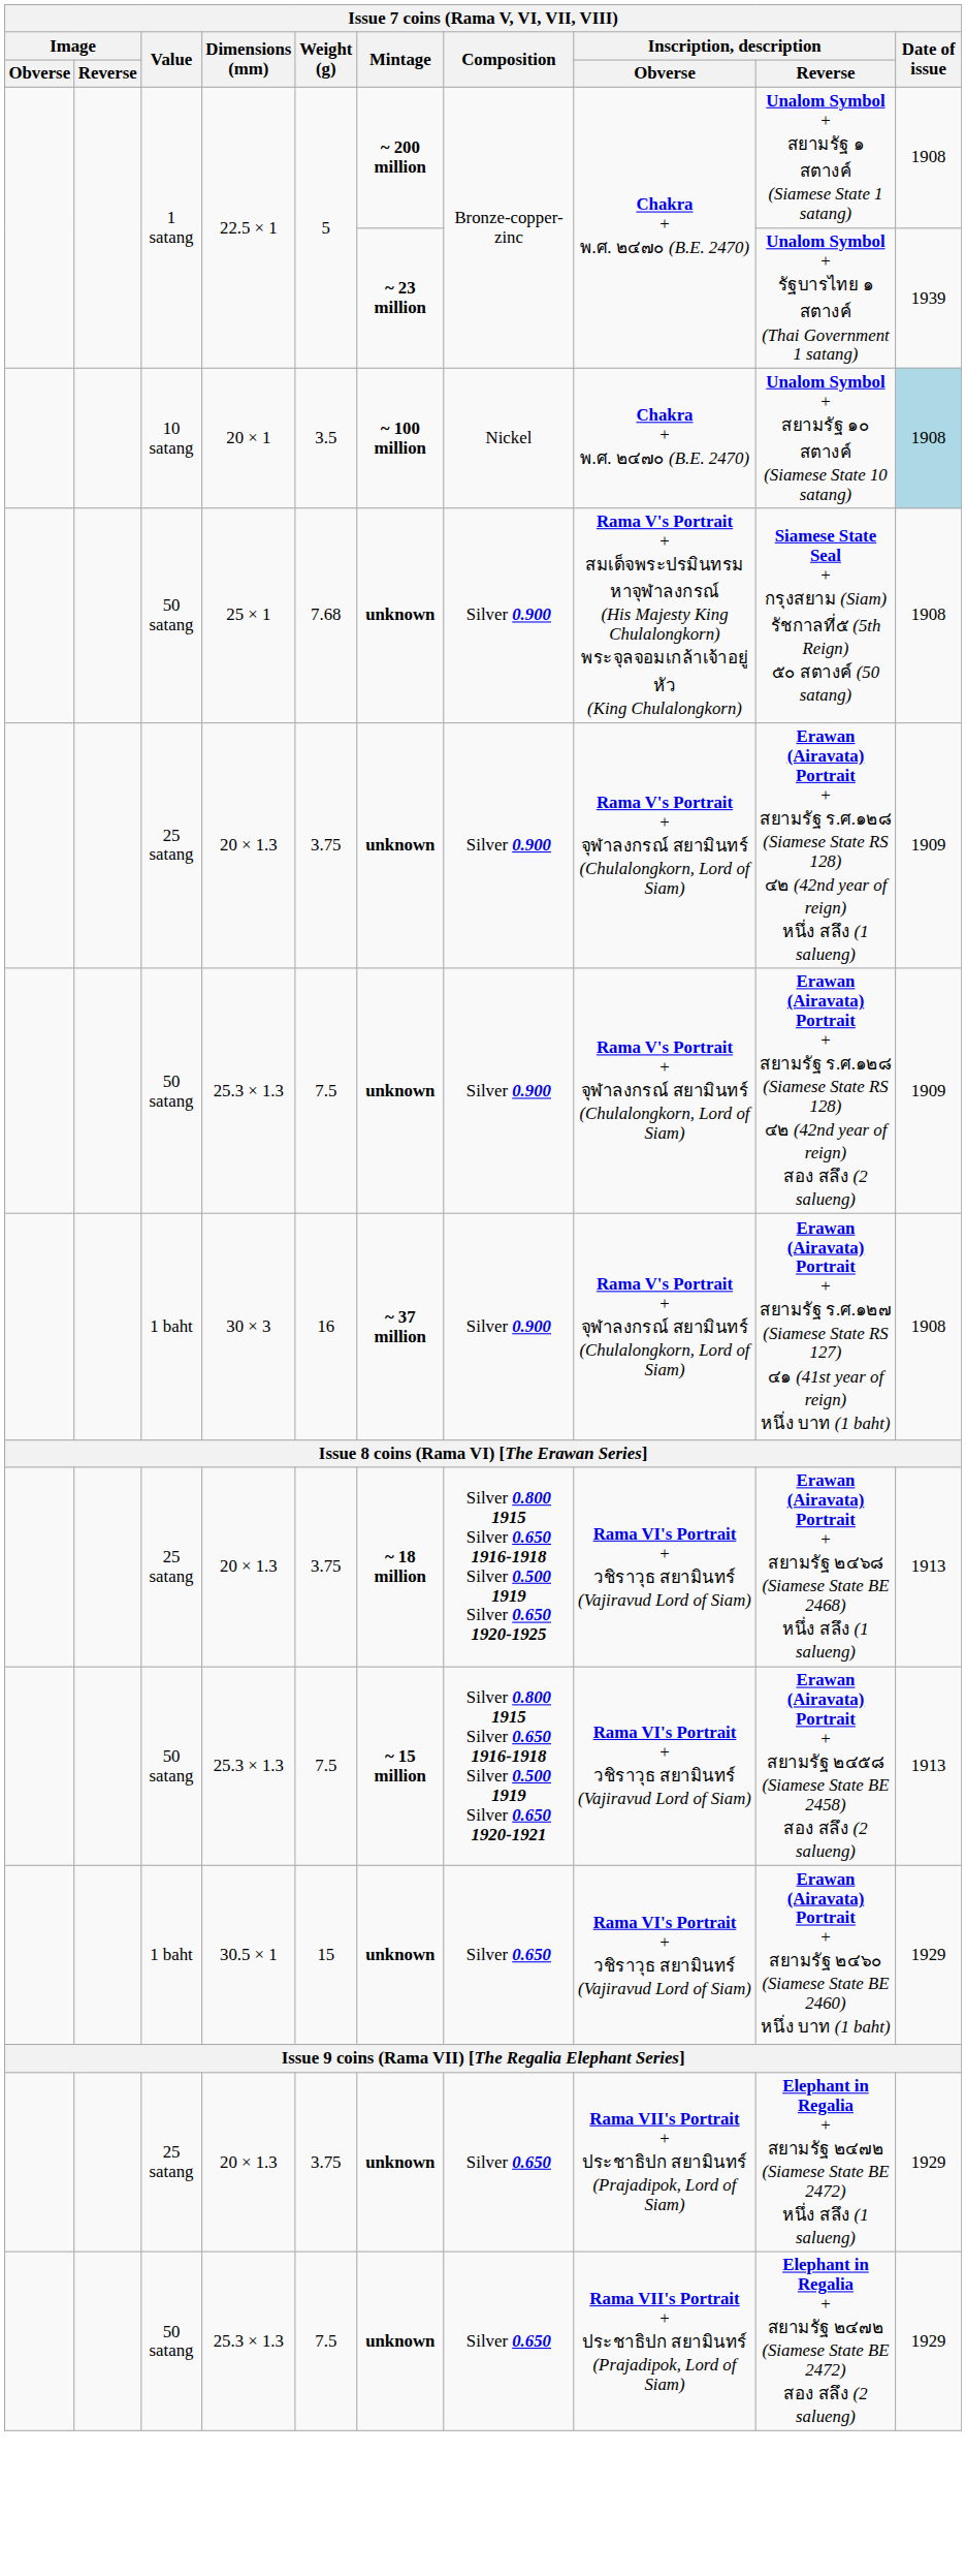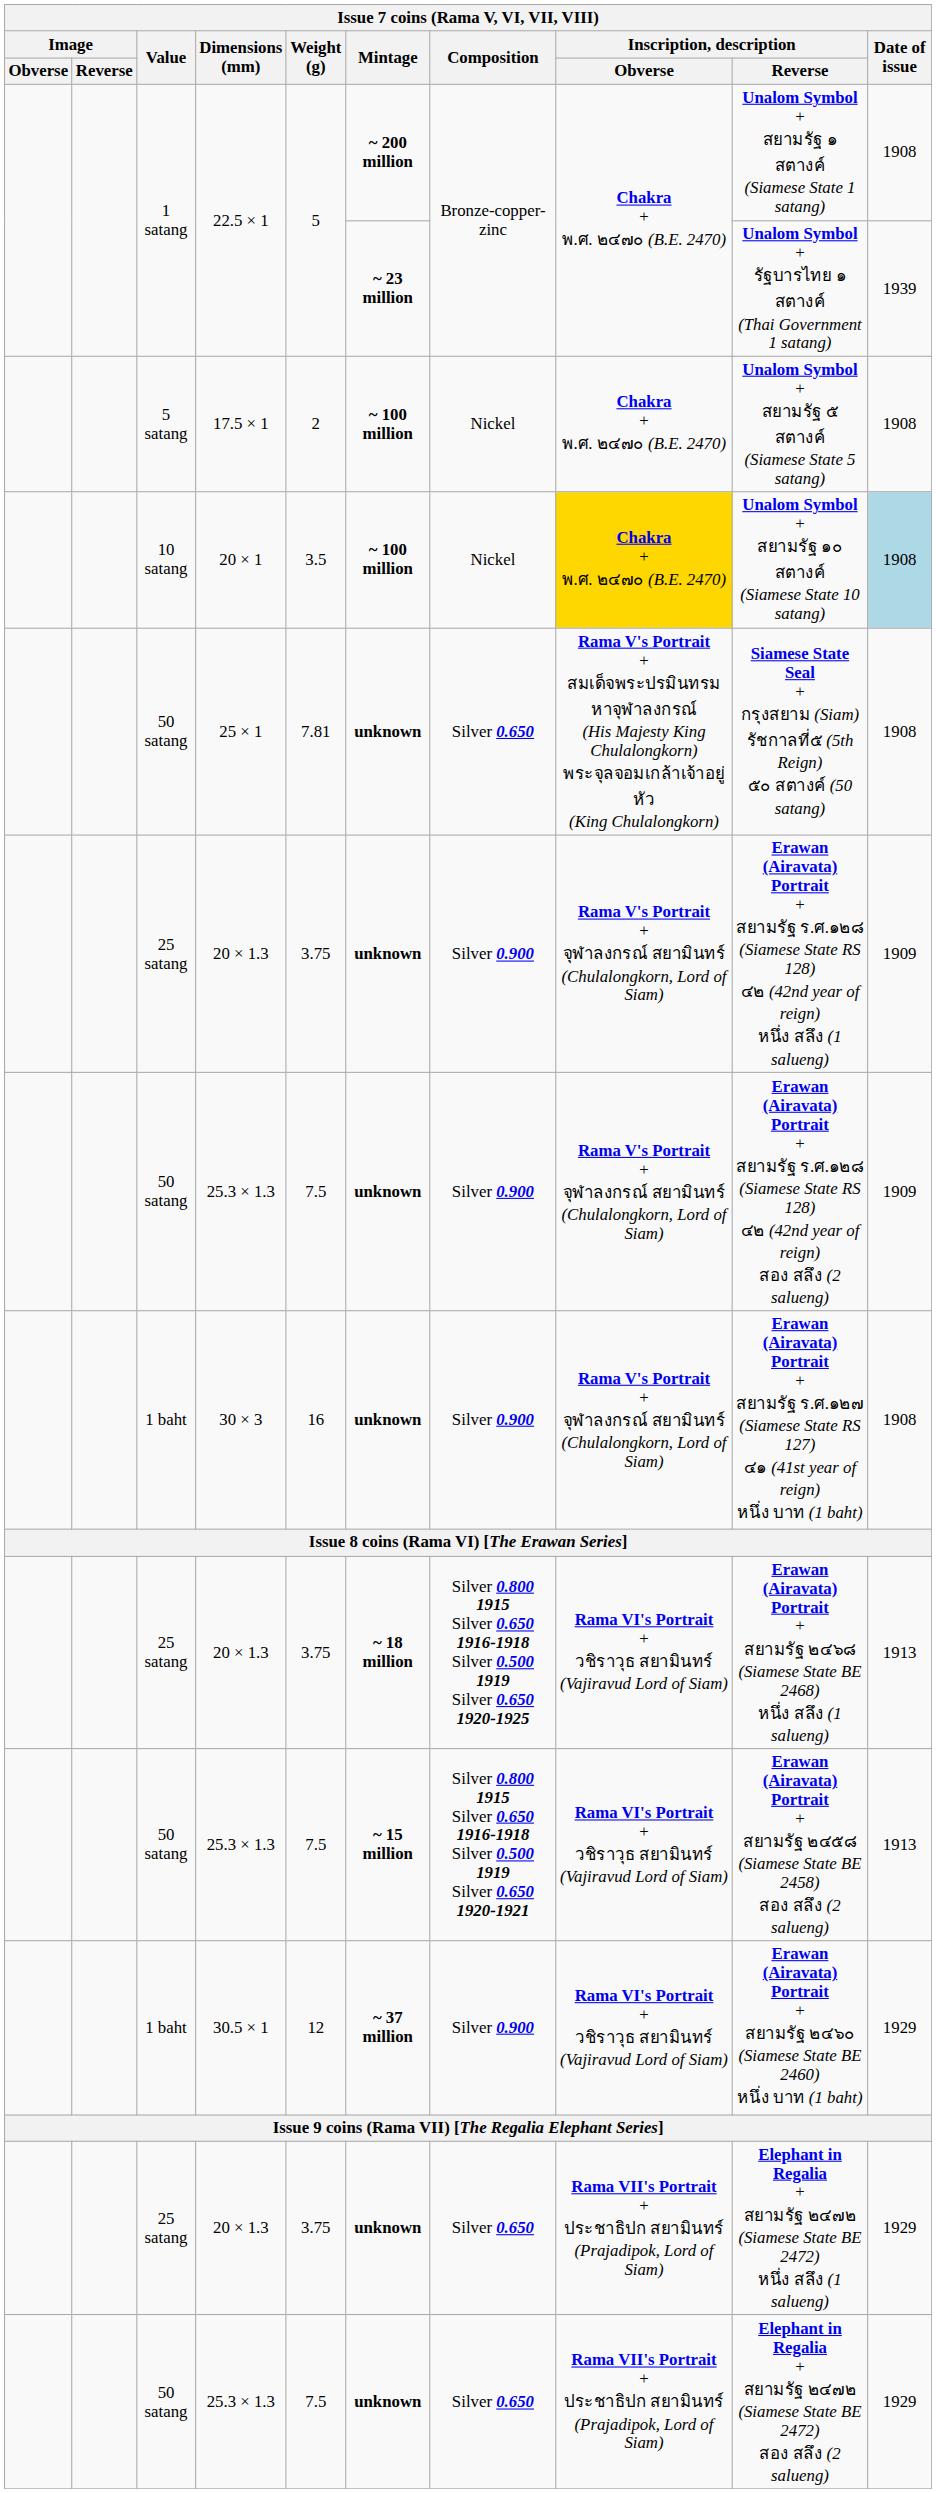+ row: 5 satang | 17.5 × 1 | 2 | ~ 100 million | Nickel | Chakra + พ.ศ. ๒๔๗๐ (B.E. 2470) | Unalom Symbol + สยามรัฐ ๕ สตางค์ (Siamese State 5 satang) | 1908
20 × 1 | Inscription, description / Obverse: no background -> gold background
25 × 1 | Weight (g): 7.68 -> 7.81
25 × 1 | Composition: Silver 0.900 -> Silver 0.650
30 × 3 | Mintage: ~ 37 million -> unknown
30.5 × 1 | Weight (g): 15 -> 12
30.5 × 1 | Mintage: unknown -> ~ 37 million
30.5 × 1 | Composition: Silver 0.650 -> Silver 0.900
